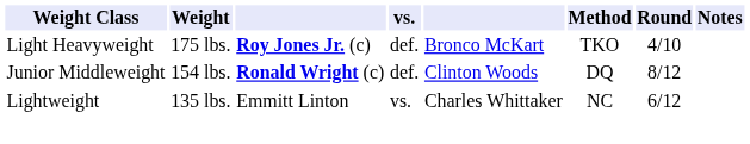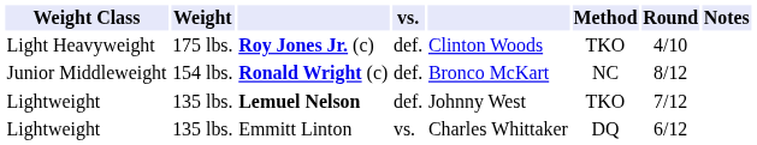Roy Jones Jr. (c) | column 5: Bronco McKart -> Clinton Woods
Ronald Wright (c) | column 5: Clinton Woods -> Bronco McKart
Ronald Wright (c) | Method: DQ -> NC
+ row: Lightweight | 135 lbs. | Lemuel Nelson | def. | Johnny West | TKO | 7/12
Emmitt Linton | Method: NC -> DQ
